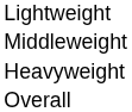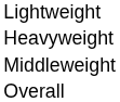rows swapped: Middleweight <-> Heavyweight
